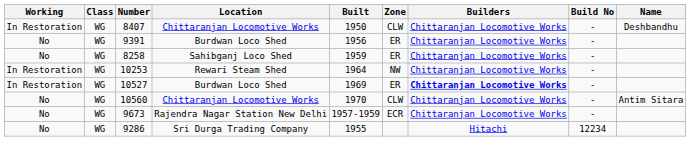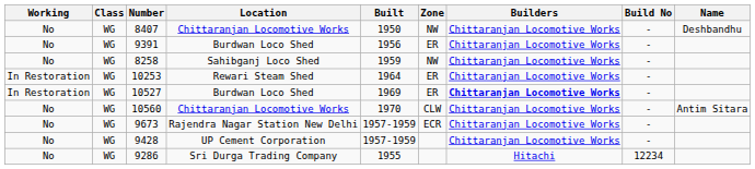8407 | Working: In Restoration -> No
8407 | Zone: CLW -> NW
8258 | Zone: ER -> NW
10253 | Zone: NW -> ER
+ row: No | WG | 9428 | UP Cement Corporation | 1957-1959 | Chittaranjan Locomotive Works | -
